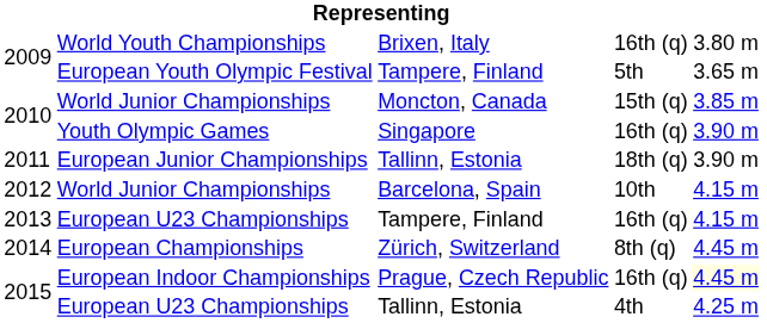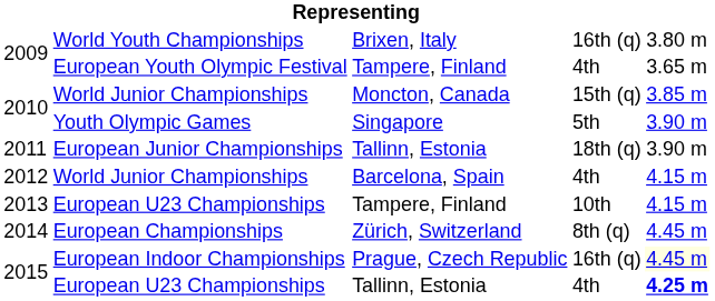European Youth Olympic Festival | column 4: 5th -> 4th
Youth Olympic Games | column 4: 16th (q) -> 5th
World Junior Championships / Barcelona, Spain | column 4: 10th -> 4th
European U23 Championships / Tampere, Finland | column 4: 16th (q) -> 10th
European U23 Championships / Tallinn, Estonia | column 5: normal -> bold
